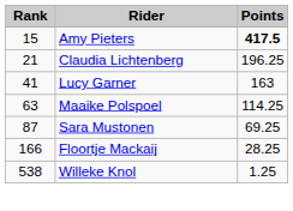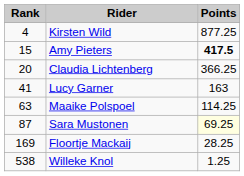+ row: 4 | Kirsten Wild | 877.25
Claudia Lichtenberg | Rank: 21 -> 20
Claudia Lichtenberg | Points: 196.25 -> 366.25
Sara Mustonen | Points: no background -> lightyellow background
Floortje Mackaij | Rank: 166 -> 169
